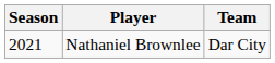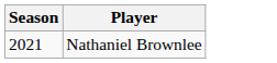- column: Team | Dar City
